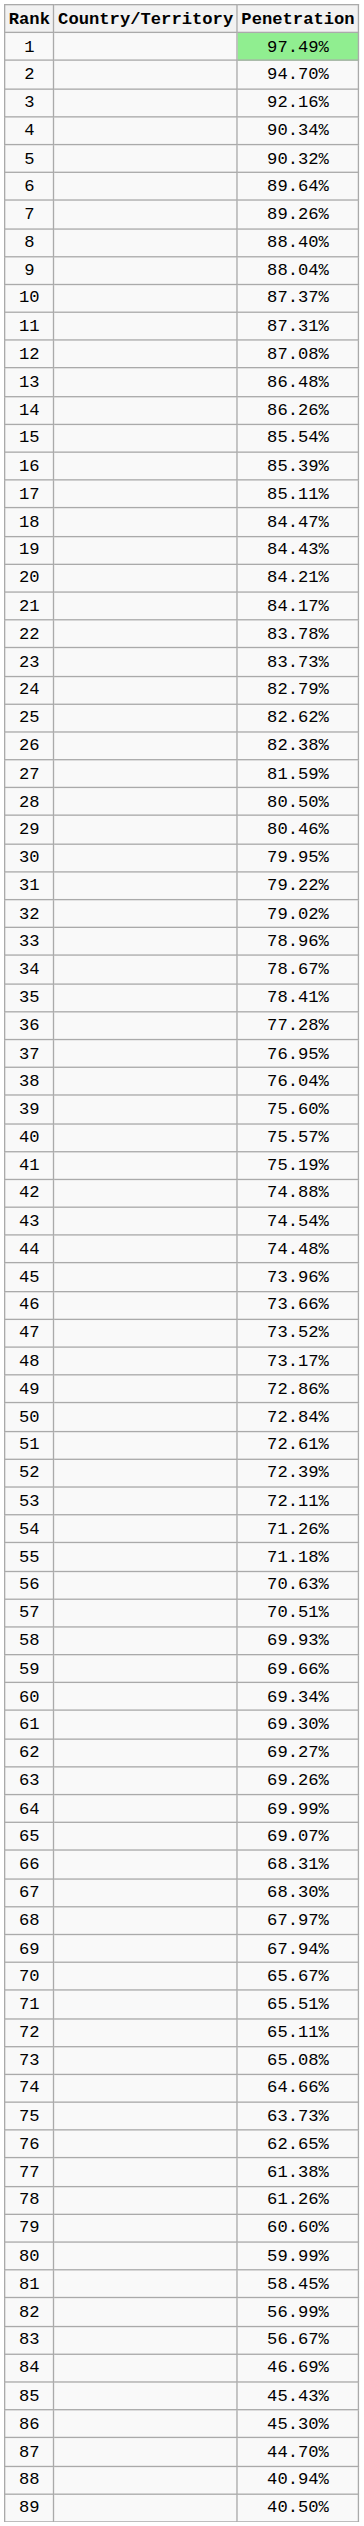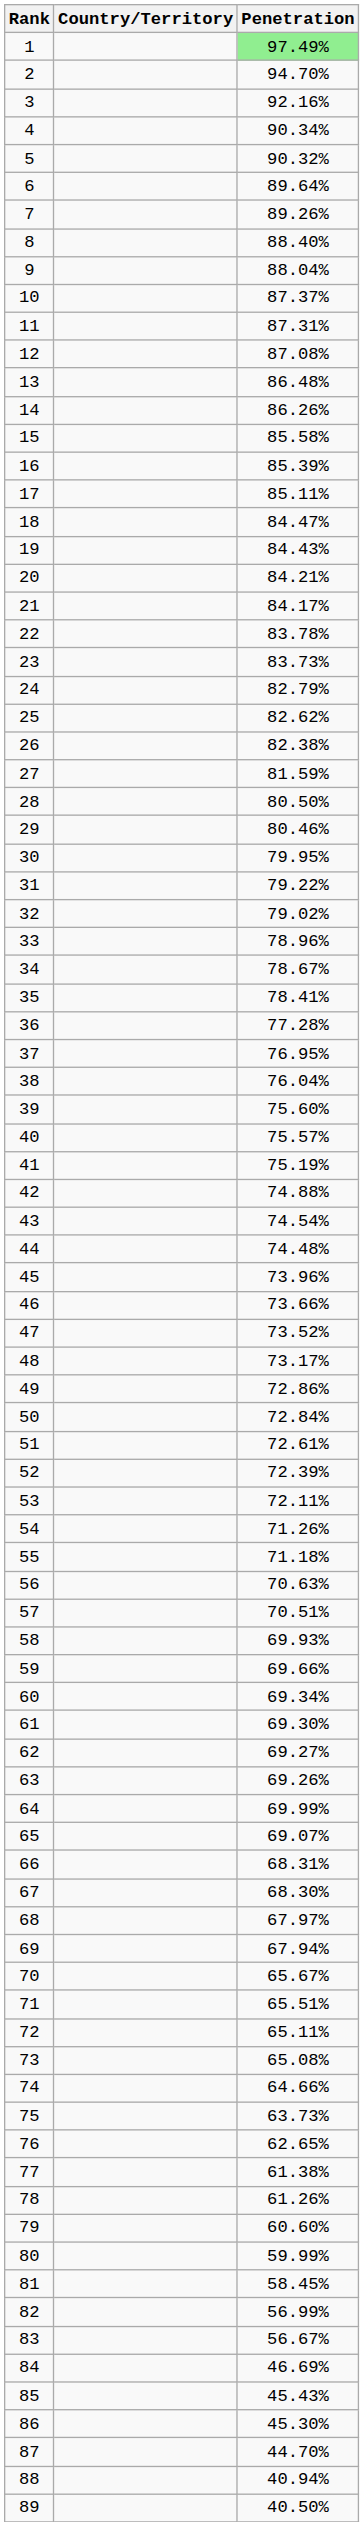15 | Penetration: 85.54% -> 85.58%
